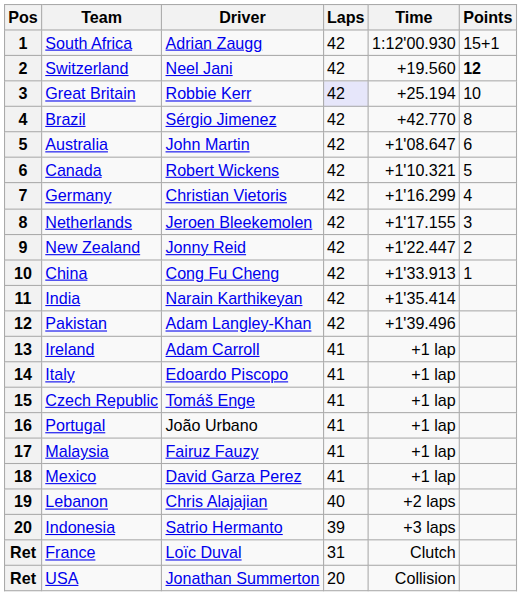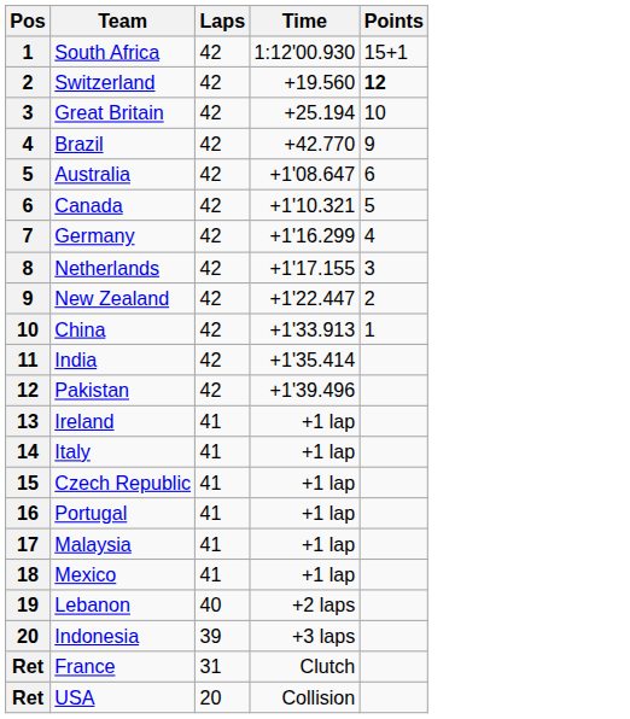- column: Driver | Adrian Zaugg | Neel Jani | Robbie Kerr | Sérgio Jimenez | John Martin | Robert Wickens | Christian Vietoris | Jeroen Bleekemolen | Jonny Reid | Cong Fu Cheng | Narain Karthikeyan | Adam Langley-Khan | Adam Carroll | Edoardo Piscopo | Tomáš Enge | João Urbano | Fairuz Fauzy | David Garza Perez | Chris Alajajian | Satrio Hermanto | Loïc Duval | Jonathan Summerton
Great Britain | Laps: lavender background -> no background
Brazil | Points: 8 -> 9
